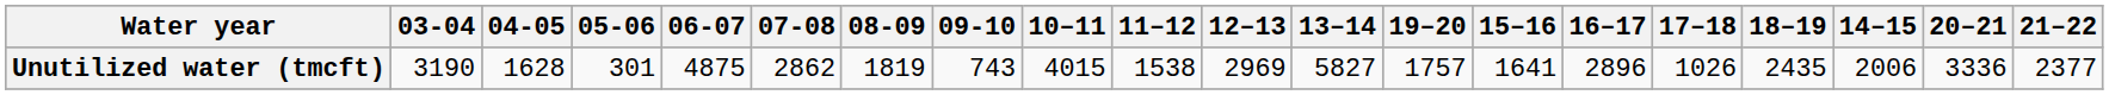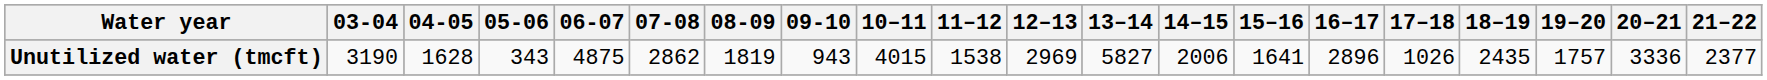columns swapped: 14–15 <-> 19–20
Unutilized water (tmcft) | 05-06: 301 -> 343
Unutilized water (tmcft) | 09-10: 743 -> 943
